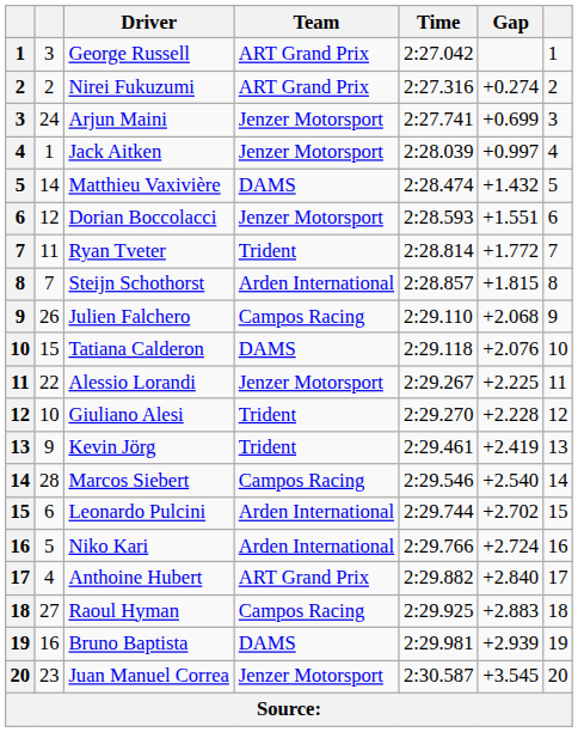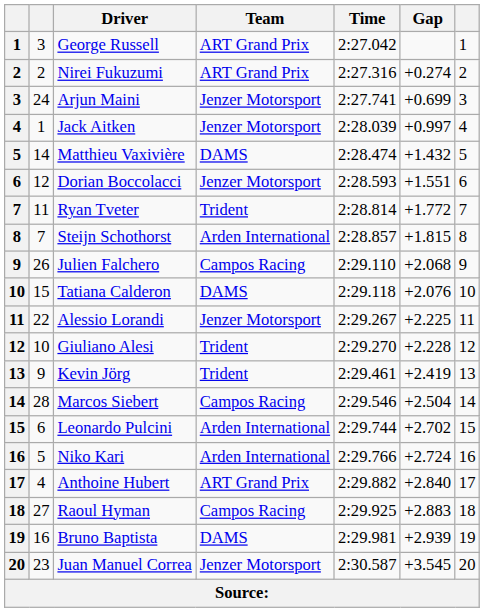Marcos Siebert | Gap: +2.540 -> +2.504
